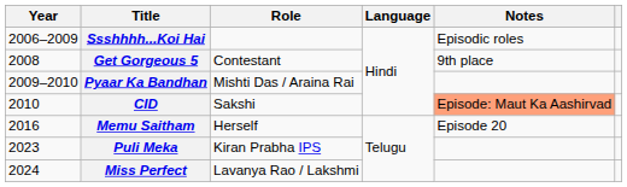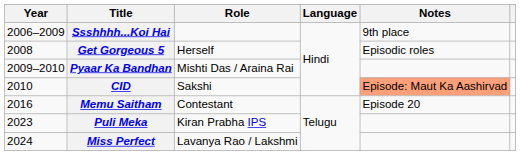Ssshhhh...Koi Hai | Notes: Episodic roles -> 9th place
Get Gorgeous 5 | Role: Contestant -> Herself
Get Gorgeous 5 | Notes: 9th place -> Episodic roles
Memu Saitham | Role: Herself -> Contestant
